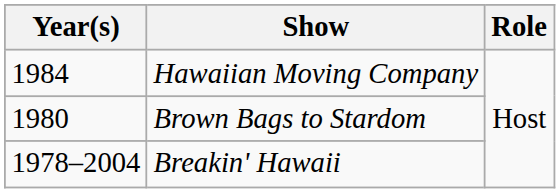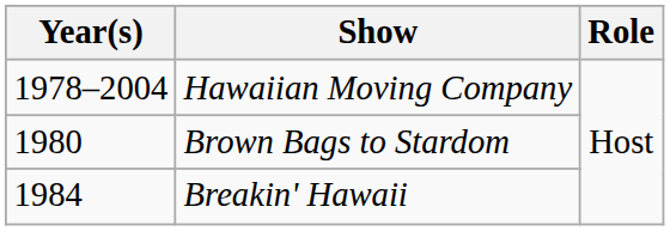Hawaiian Moving Company | Year(s): 1984 -> 1978–2004
Breakin' Hawaii | Year(s): 1978–2004 -> 1984
